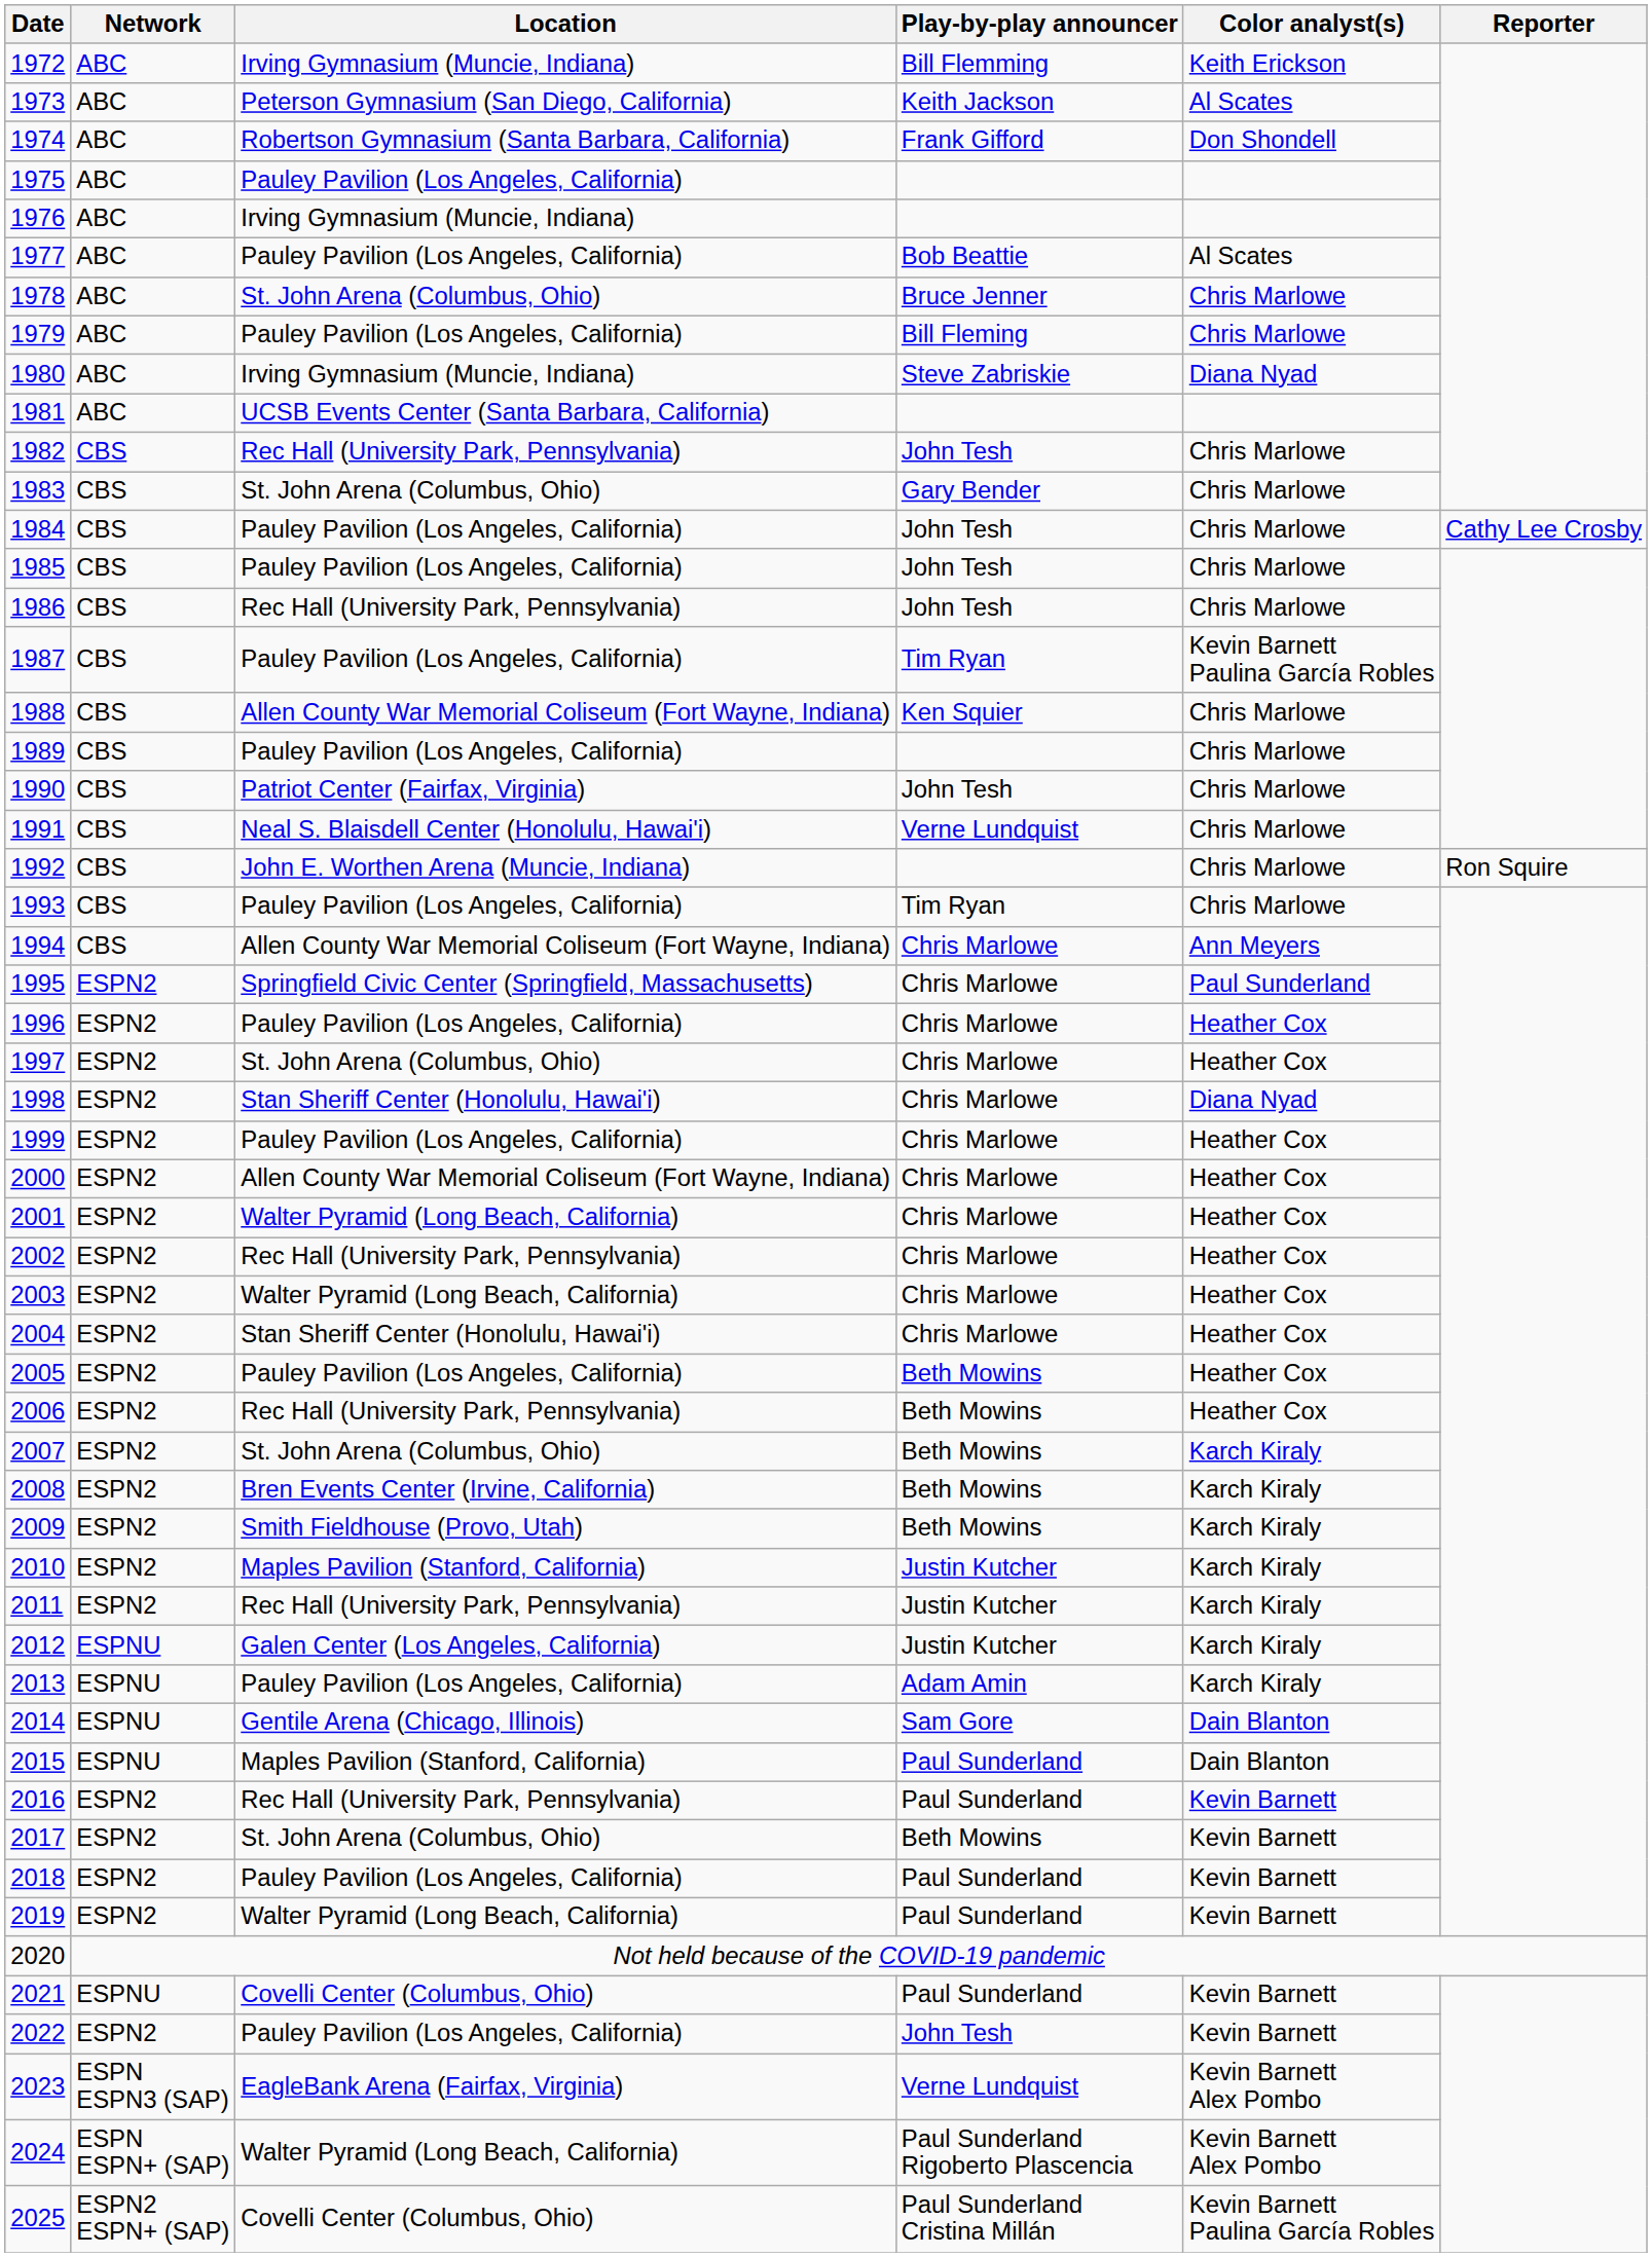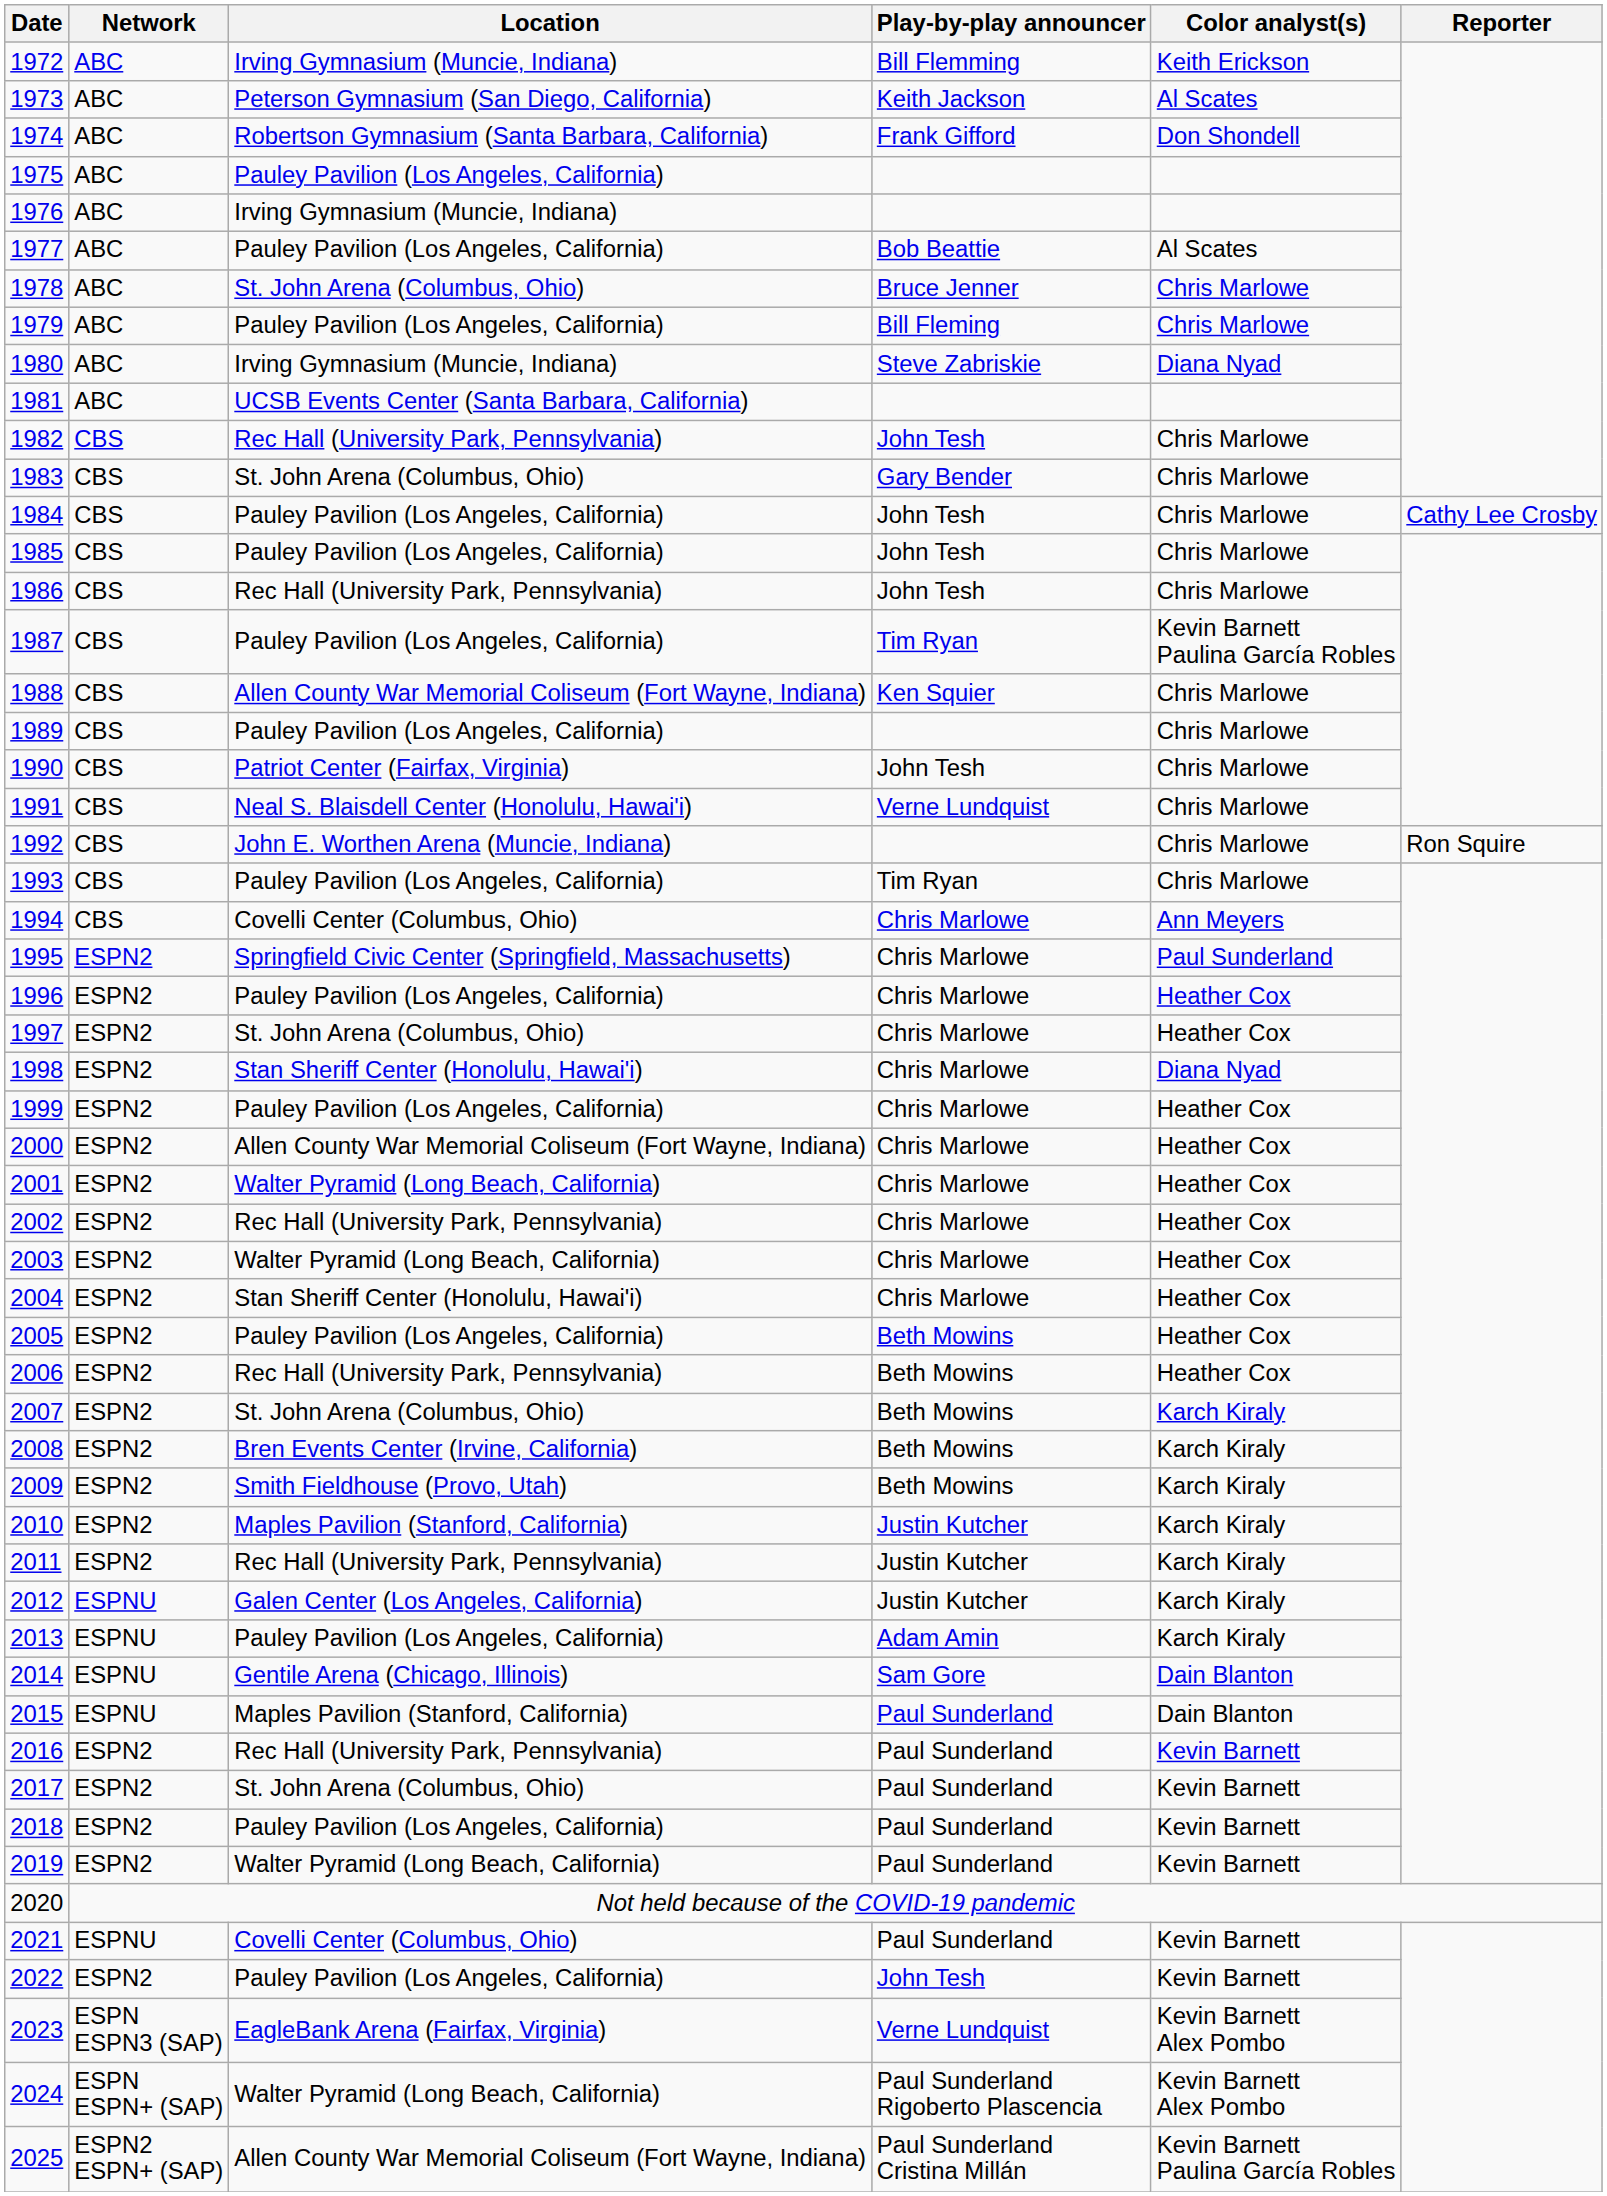1994 | Location: Allen County War Memorial Coliseum (Fort Wayne, Indiana) -> Covelli Center (Columbus, Ohio)
2017 | Play-by-play announcer: Beth Mowins -> Paul Sunderland
2025 | Location: Covelli Center (Columbus, Ohio) -> Allen County War Memorial Coliseum (Fort Wayne, Indiana)
